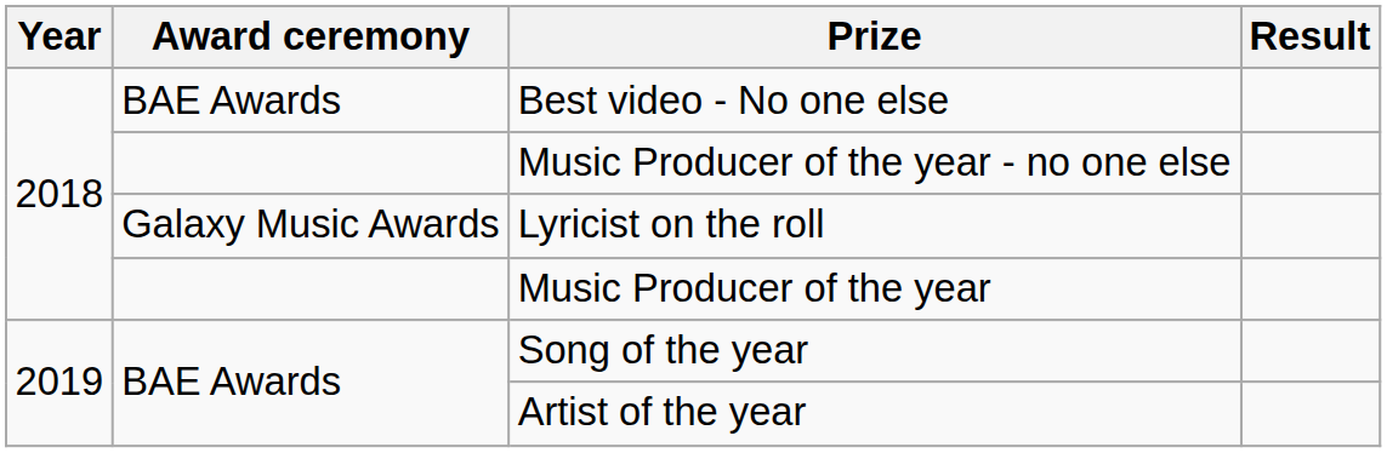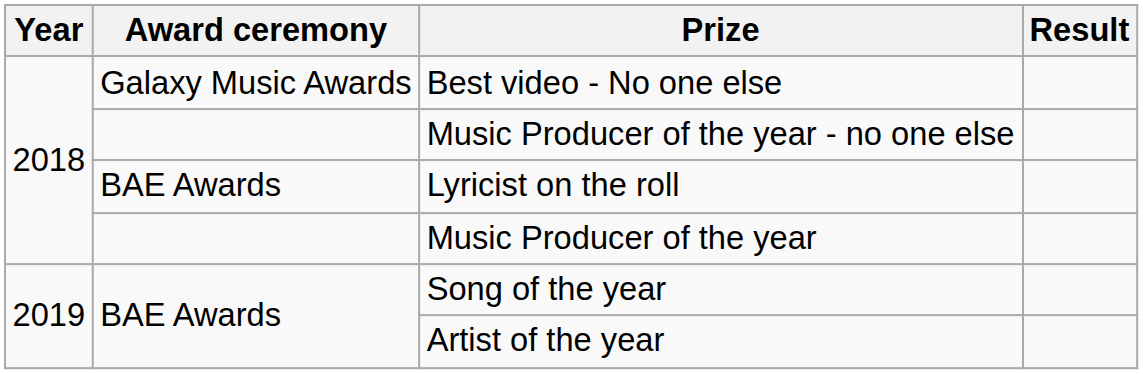Best video - No one else | Award ceremony: BAE Awards -> Galaxy Music Awards
Lyricist on the roll | Award ceremony: Galaxy Music Awards -> BAE Awards
